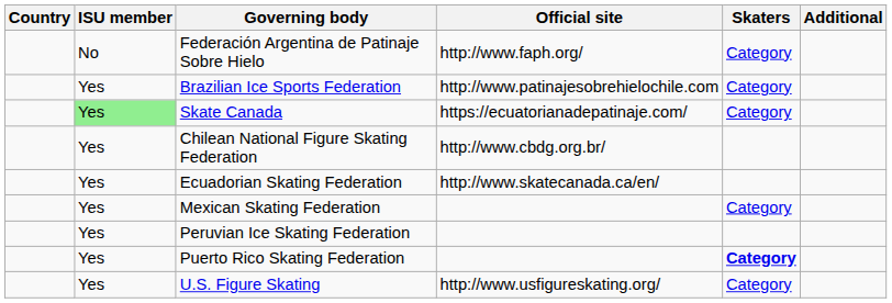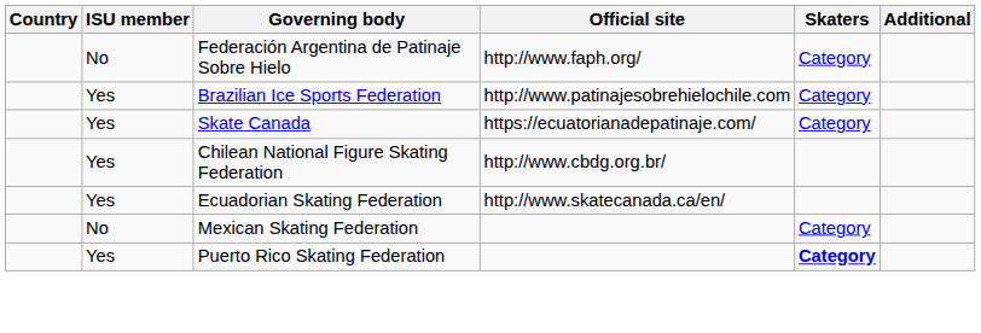Skate Canada | ISU member: lightgreen background -> no background
Mexican Skating Federation | ISU member: Yes -> No
- row: Yes | Peruvian Ice Skating Federation
- row: Yes | U.S. Figure Skating | http://www.usfigureskating.org/ | Category
